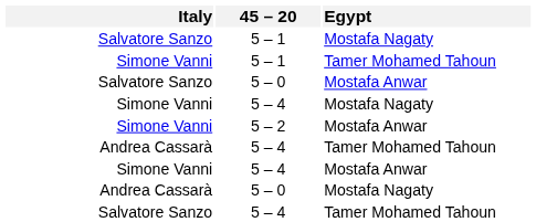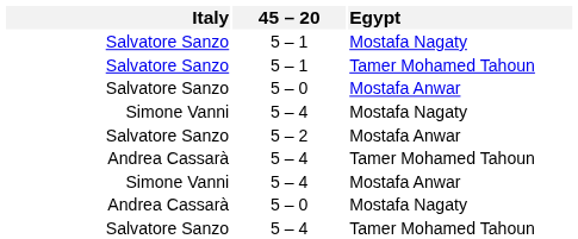5 – 1 / Tamer Mohamed Tahoun | Italy: Simone Vanni -> Salvatore Sanzo
5 – 2 | Italy: Simone Vanni -> Salvatore Sanzo
